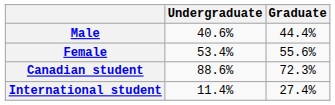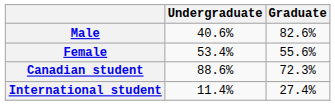Male | Graduate: 44.4% -> 82.6%
